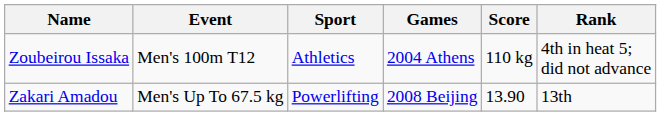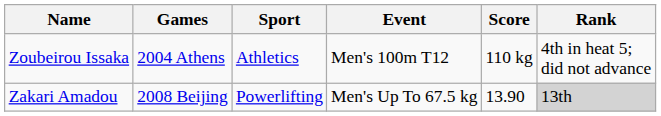columns swapped: Games <-> Event
Zakari Amadou | Rank: no background -> lightgrey background
